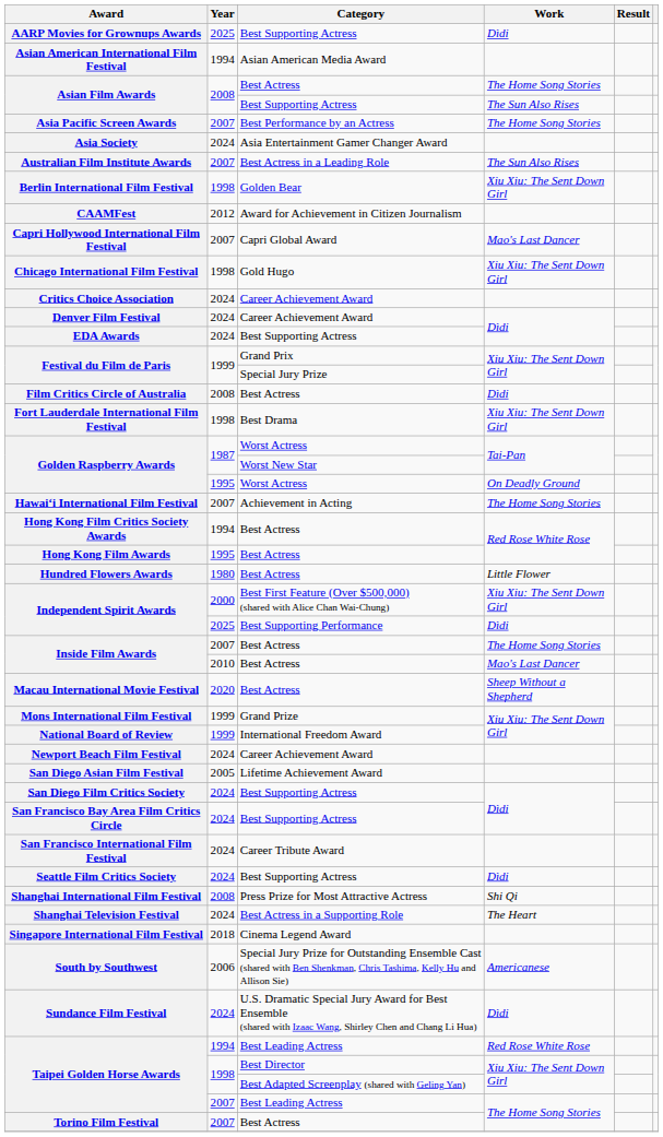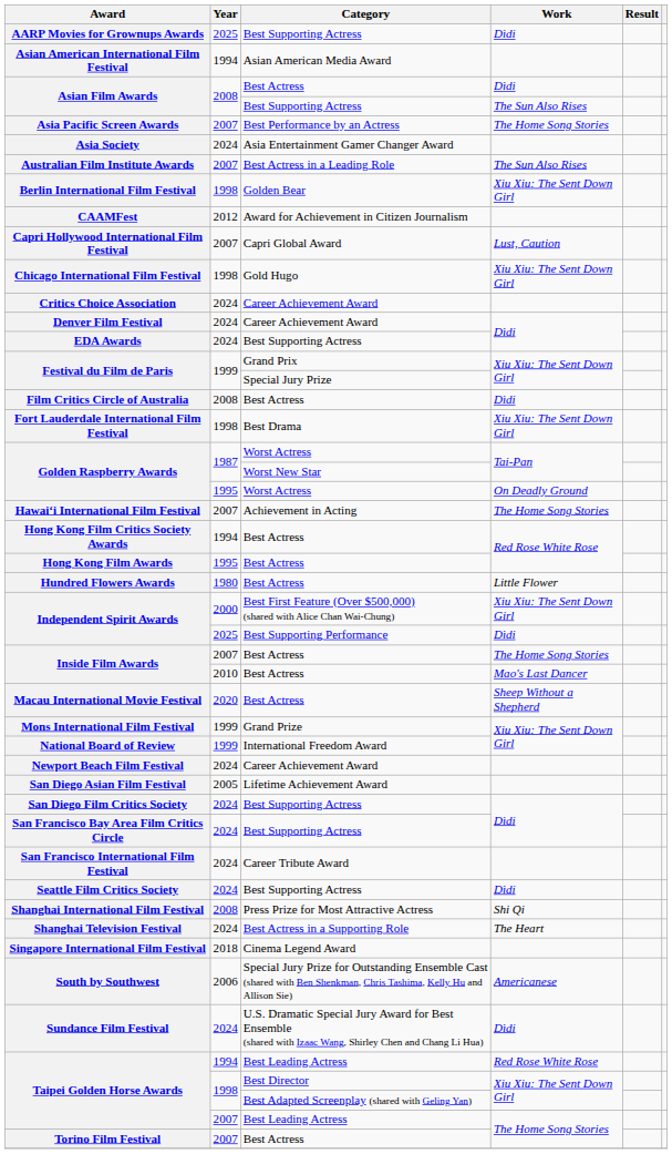Asian Film Awards / Best Actress | Work: The Home Song Stories -> Dìdi
Capri Hollywood International Film Festival | Work: Mao's Last Dancer -> Lust, Caution
